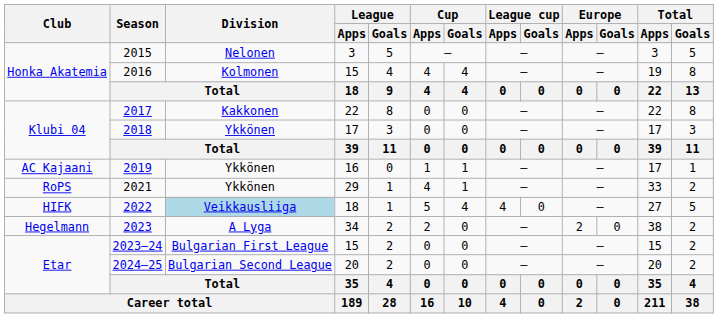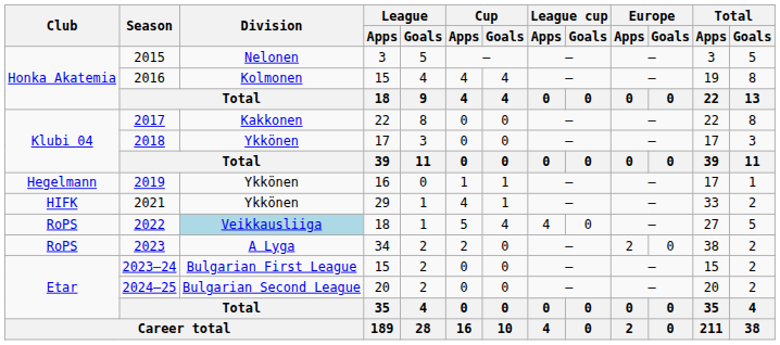2019 | Club: AC Kajaani -> Hegelmann
2021 | Club: RoPS -> HIFK
2022 | Club: HIFK -> RoPS
2023 | Club: Hegelmann -> RoPS
